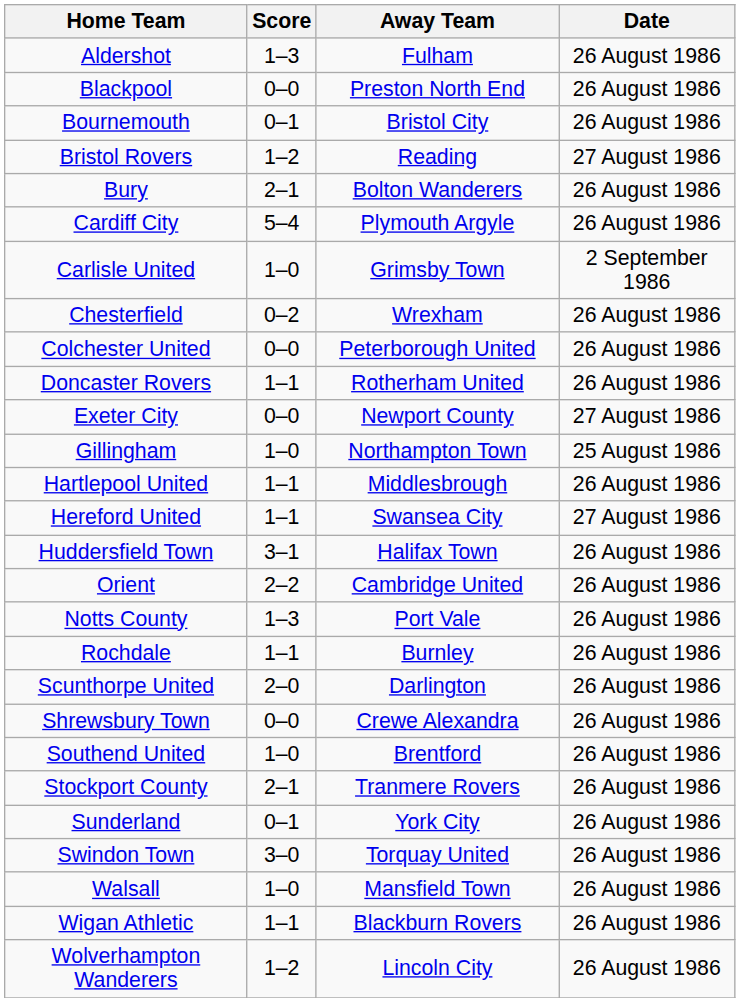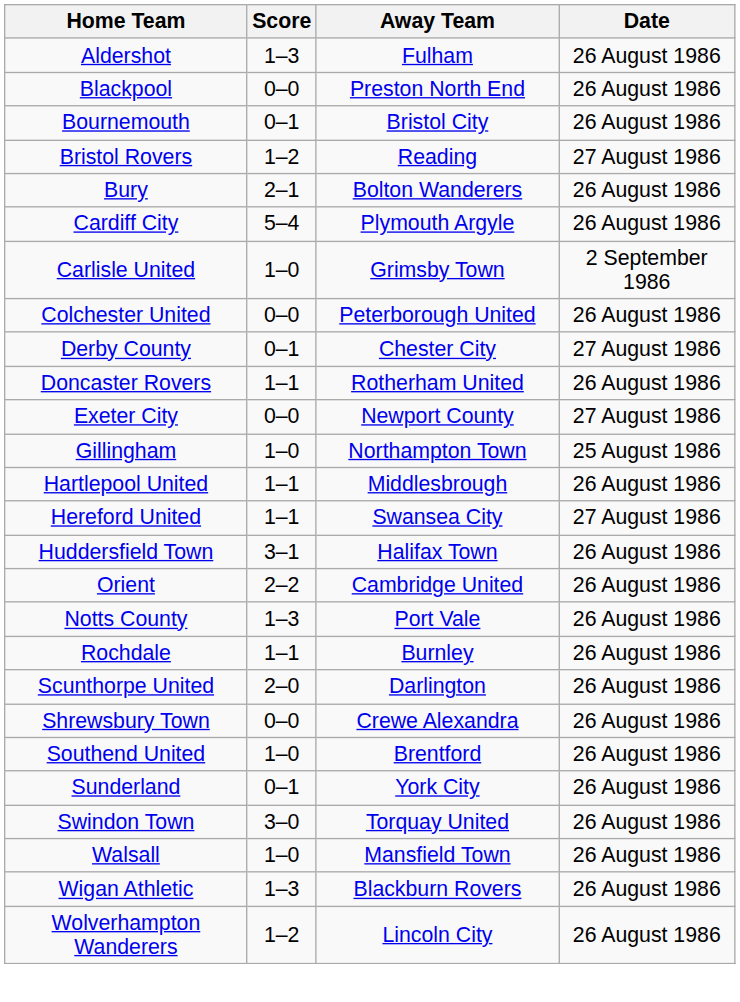- row: Chesterfield | 0–2 | Wrexham | 26 August 1986
+ row: Derby County | 0–1 | Chester City | 27 August 1986
- row: Stockport County | 2–1 | Tranmere Rovers | 26 August 1986
Wigan Athletic | Score: 1–1 -> 1–3
